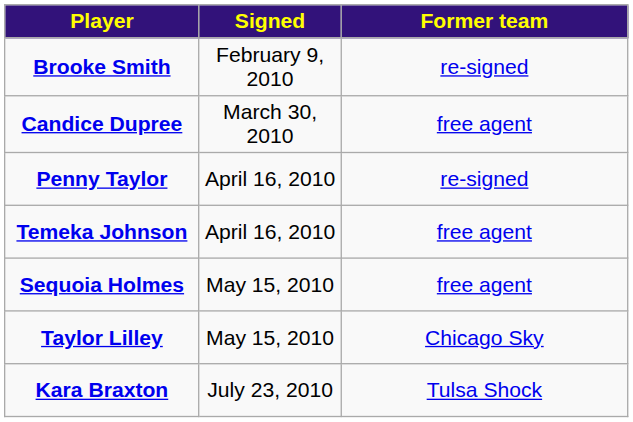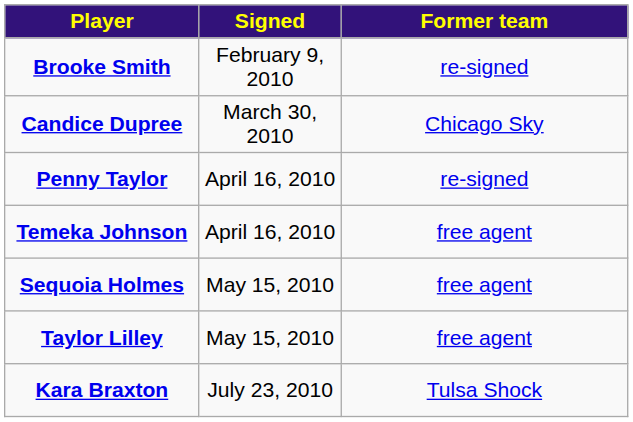Candice Dupree | Former team: free agent -> Chicago Sky
Taylor Lilley | Former team: Chicago Sky -> free agent
